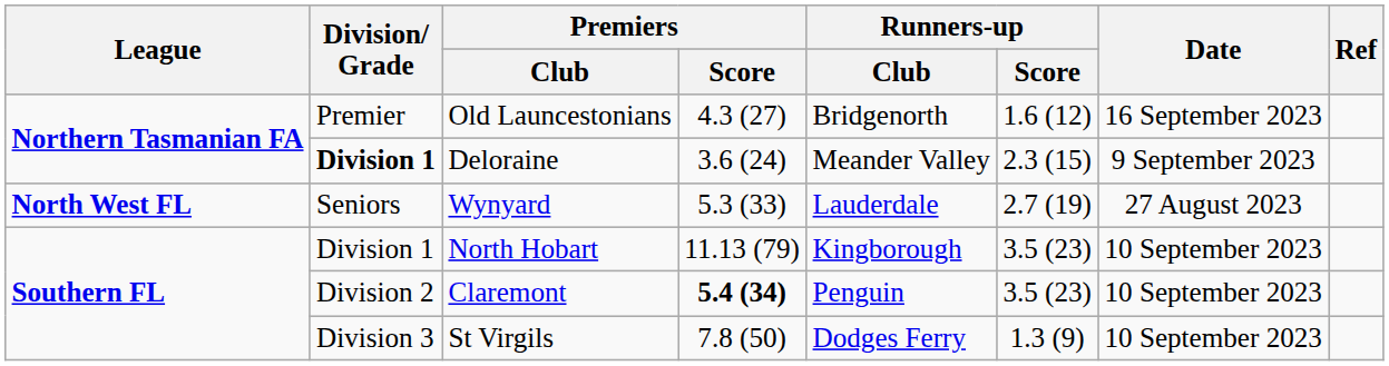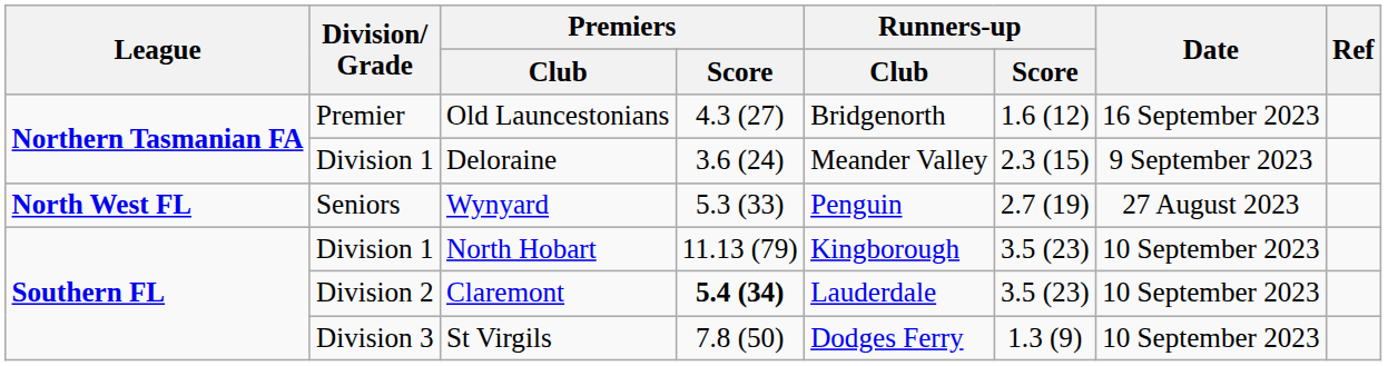Deloraine | Division/ Grade: bold -> normal
Wynyard | Runners-up / Club: Lauderdale -> Penguin
Claremont | Runners-up / Club: Penguin -> Lauderdale
